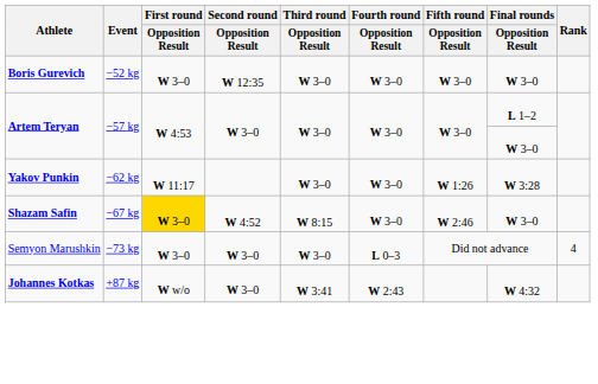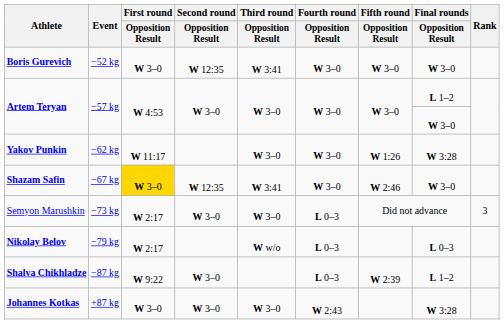Boris Gurevich | Third round / Opposition Result: W 3–0 -> W 3:41
Shazam Safin | Second round / Opposition Result: W 4:52 -> W 12:35
Shazam Safin | Third round / Opposition Result: W 8:15 -> W 3:41
Semyon Marushkin | First round / Opposition Result: W 3–0 -> W 2:17
Semyon Marushkin | Rank: 4 -> 3
+ row: Nikolay Belov | −79 kg | W 2:17 | W w/o | L 0–3 | L 0–3
+ row: Shalva Chikhladze | −87 kg | W 9:22 | W 3–0 | L 0–3 | W 2:39 | L 1–2
Johannes Kotkas | First round / Opposition Result: W w/o -> W 3–0
Johannes Kotkas | Third round / Opposition Result: W 3:41 -> W 3–0
Johannes Kotkas | Final rounds / Opposition Result: W 4:32 -> W 3:28
